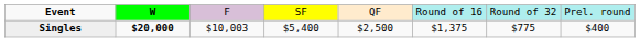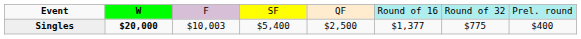Singles | column 6: $1,375 -> $1,377
